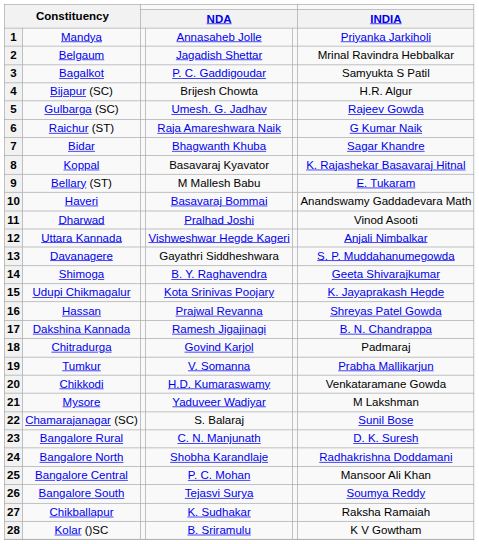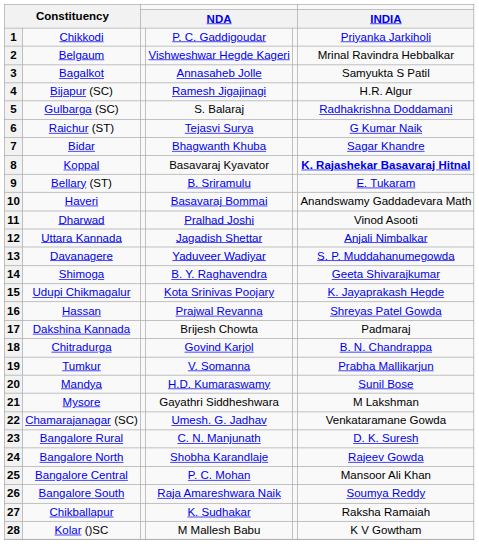1 | column 2: Mandya -> Chikkodi
1 | column 4: Annasaheb Jolle -> P. C. Gaddigoudar
2 | column 4: Jagadish Shettar -> Vishweshwar Hegde Kageri
3 | column 4: P. C. Gaddigoudar -> Annasaheb Jolle
4 | column 4: Brijesh Chowta -> Ramesh Jigajinagi
5 | column 4: Umesh. G. Jadhav -> S. Balaraj
5 | column 6: Rajeev Gowda -> Radhakrishna Doddamani
6 | column 4: Raja Amareshwara Naik -> Tejasvi Surya
8 | column 6: normal -> bold
9 | column 4: M Mallesh Babu -> B. Sriramulu
12 | column 4: Vishweshwar Hegde Kageri -> Jagadish Shettar
13 | column 4: Gayathri Siddheshwara -> Yaduveer Wadiyar
17 | column 4: Ramesh Jigajinagi -> Brijesh Chowta
17 | column 6: B. N. Chandrappa -> Padmaraj
18 | column 6: Padmaraj -> B. N. Chandrappa
20 | column 2: Chikkodi -> Mandya
20 | column 6: Venkataramane Gowda -> Sunil Bose
21 | column 4: Yaduveer Wadiyar -> Gayathri Siddheshwara
22 | column 4: S. Balaraj -> Umesh. G. Jadhav
22 | column 6: Sunil Bose -> Venkataramane Gowda
24 | column 6: Radhakrishna Doddamani -> Rajeev Gowda
26 | column 4: Tejasvi Surya -> Raja Amareshwara Naik
28 | column 4: B. Sriramulu -> M Mallesh Babu
